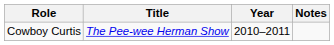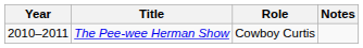columns swapped: Year <-> Role
